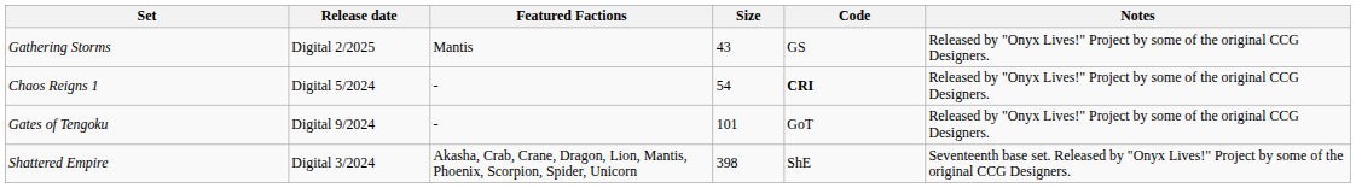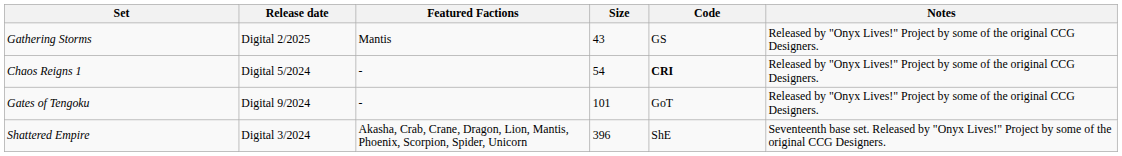Shattered Empire | Size: 398 -> 396
